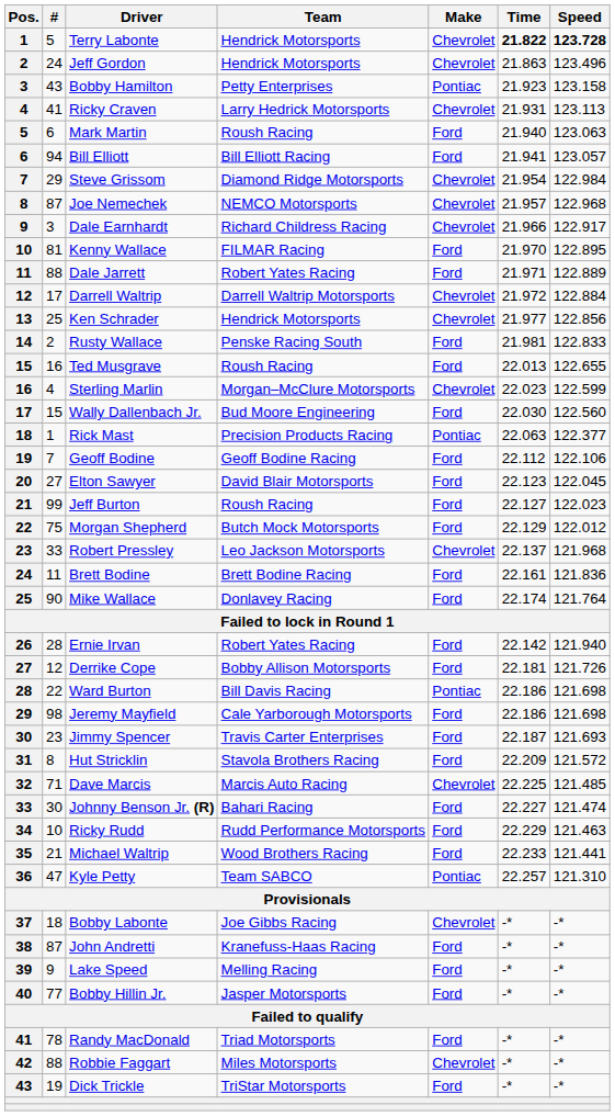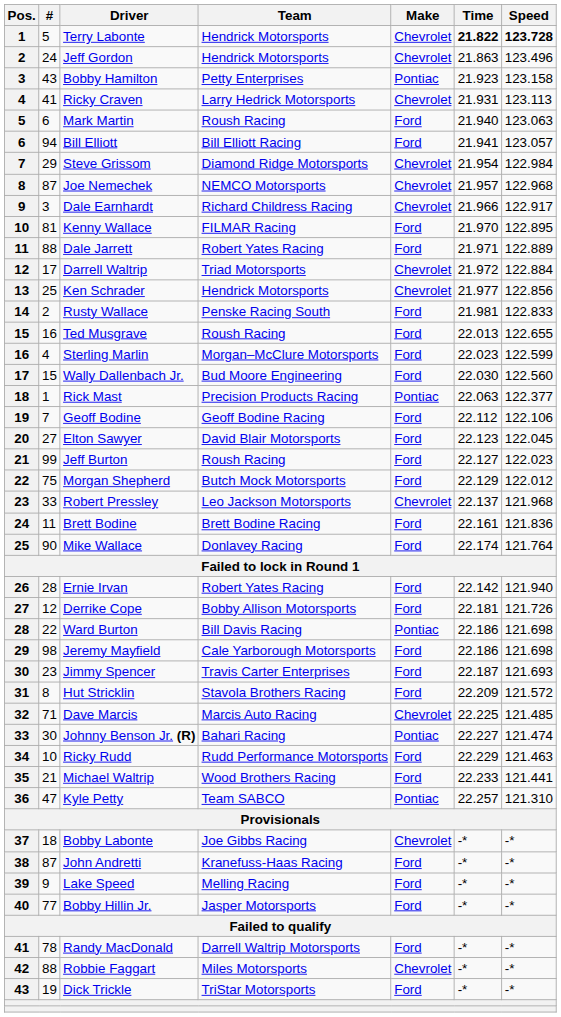Darrell Waltrip | Team: Darrell Waltrip Motorsports -> Triad Motorsports
Sterling Marlin | Make: Chevrolet -> Ford
Johnny Benson Jr. (R) | Make: Ford -> Pontiac
Randy MacDonald | Team: Triad Motorsports -> Darrell Waltrip Motorsports
